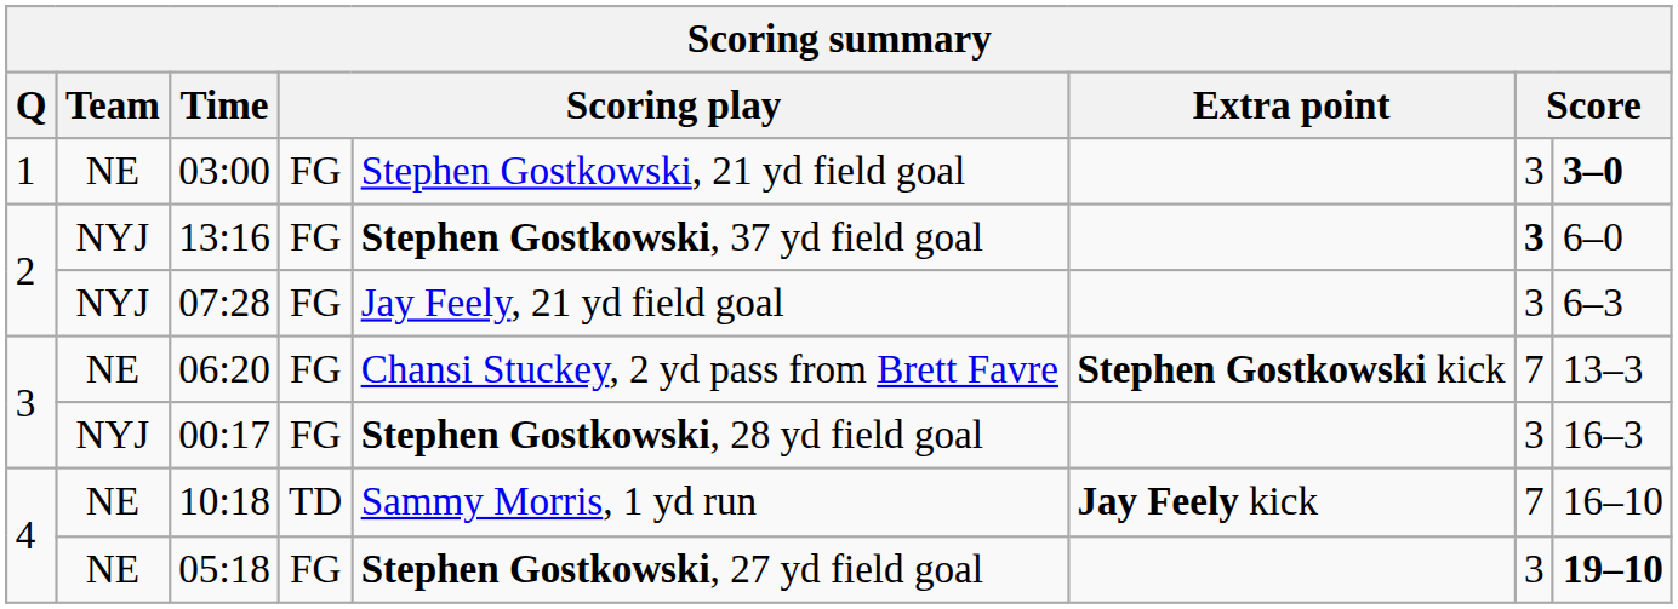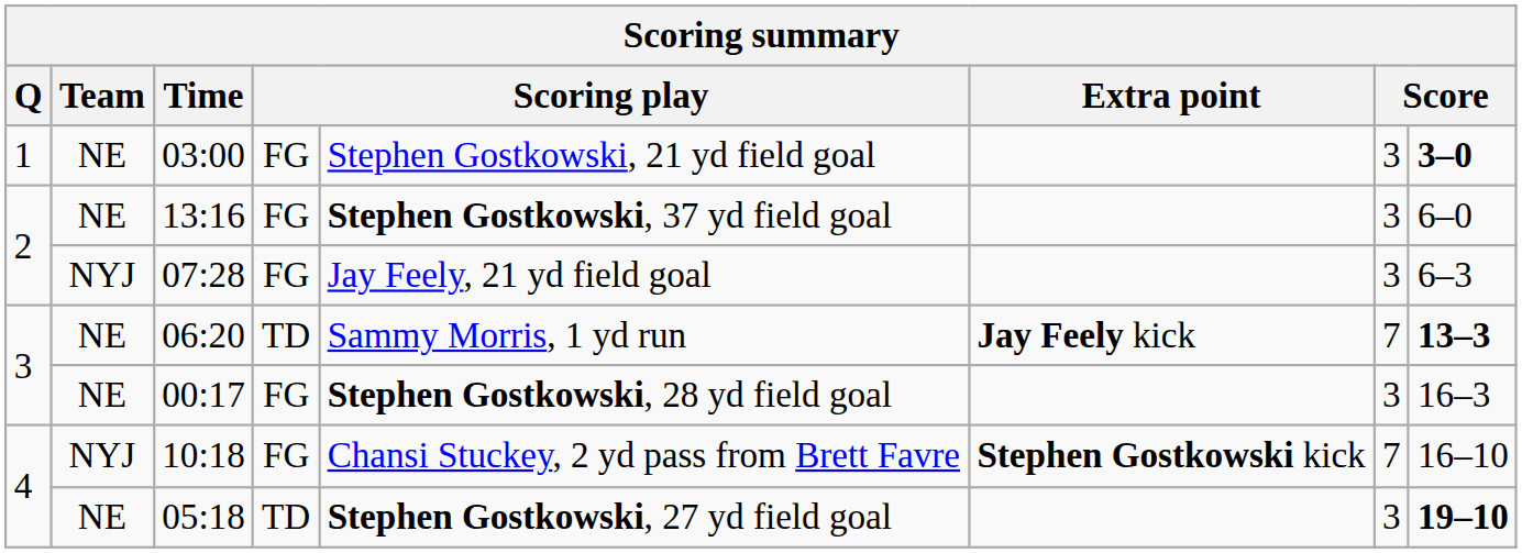13:16 | Team: NYJ -> NE
13:16 | column 7: bold -> normal
06:20 | column 4: FG -> TD
06:20 | column 5: Chansi Stuckey, 2 yd pass from Brett Favre -> Sammy Morris, 1 yd run
06:20 | Extra point: Stephen Gostkowski kick -> Jay Feely kick
06:20 | column 8: normal -> bold
00:17 | Team: NYJ -> NE
10:18 | Team: NE -> NYJ
10:18 | column 4: TD -> FG
10:18 | column 5: Sammy Morris, 1 yd run -> Chansi Stuckey, 2 yd pass from Brett Favre
10:18 | Extra point: Jay Feely kick -> Stephen Gostkowski kick
05:18 | column 4: FG -> TD
